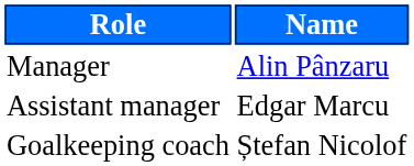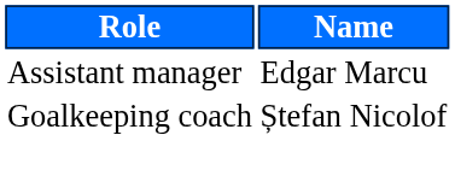- row: Manager | Alin Pânzaru
